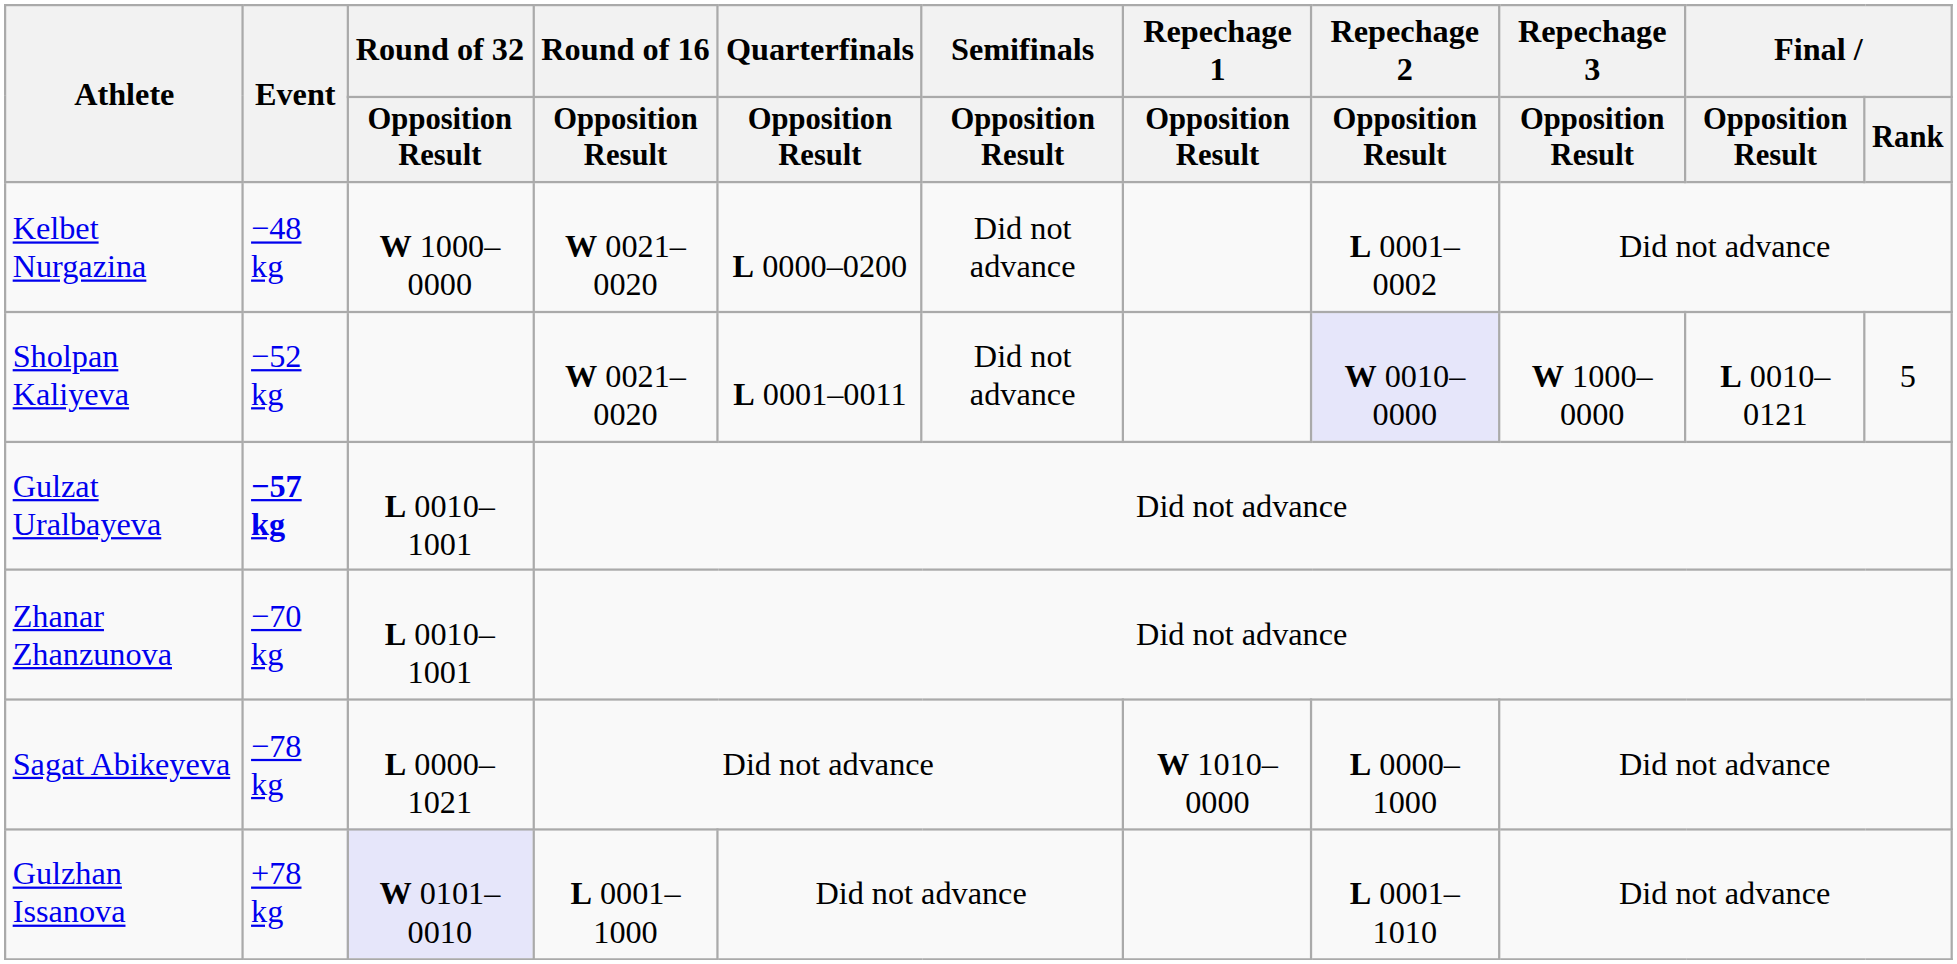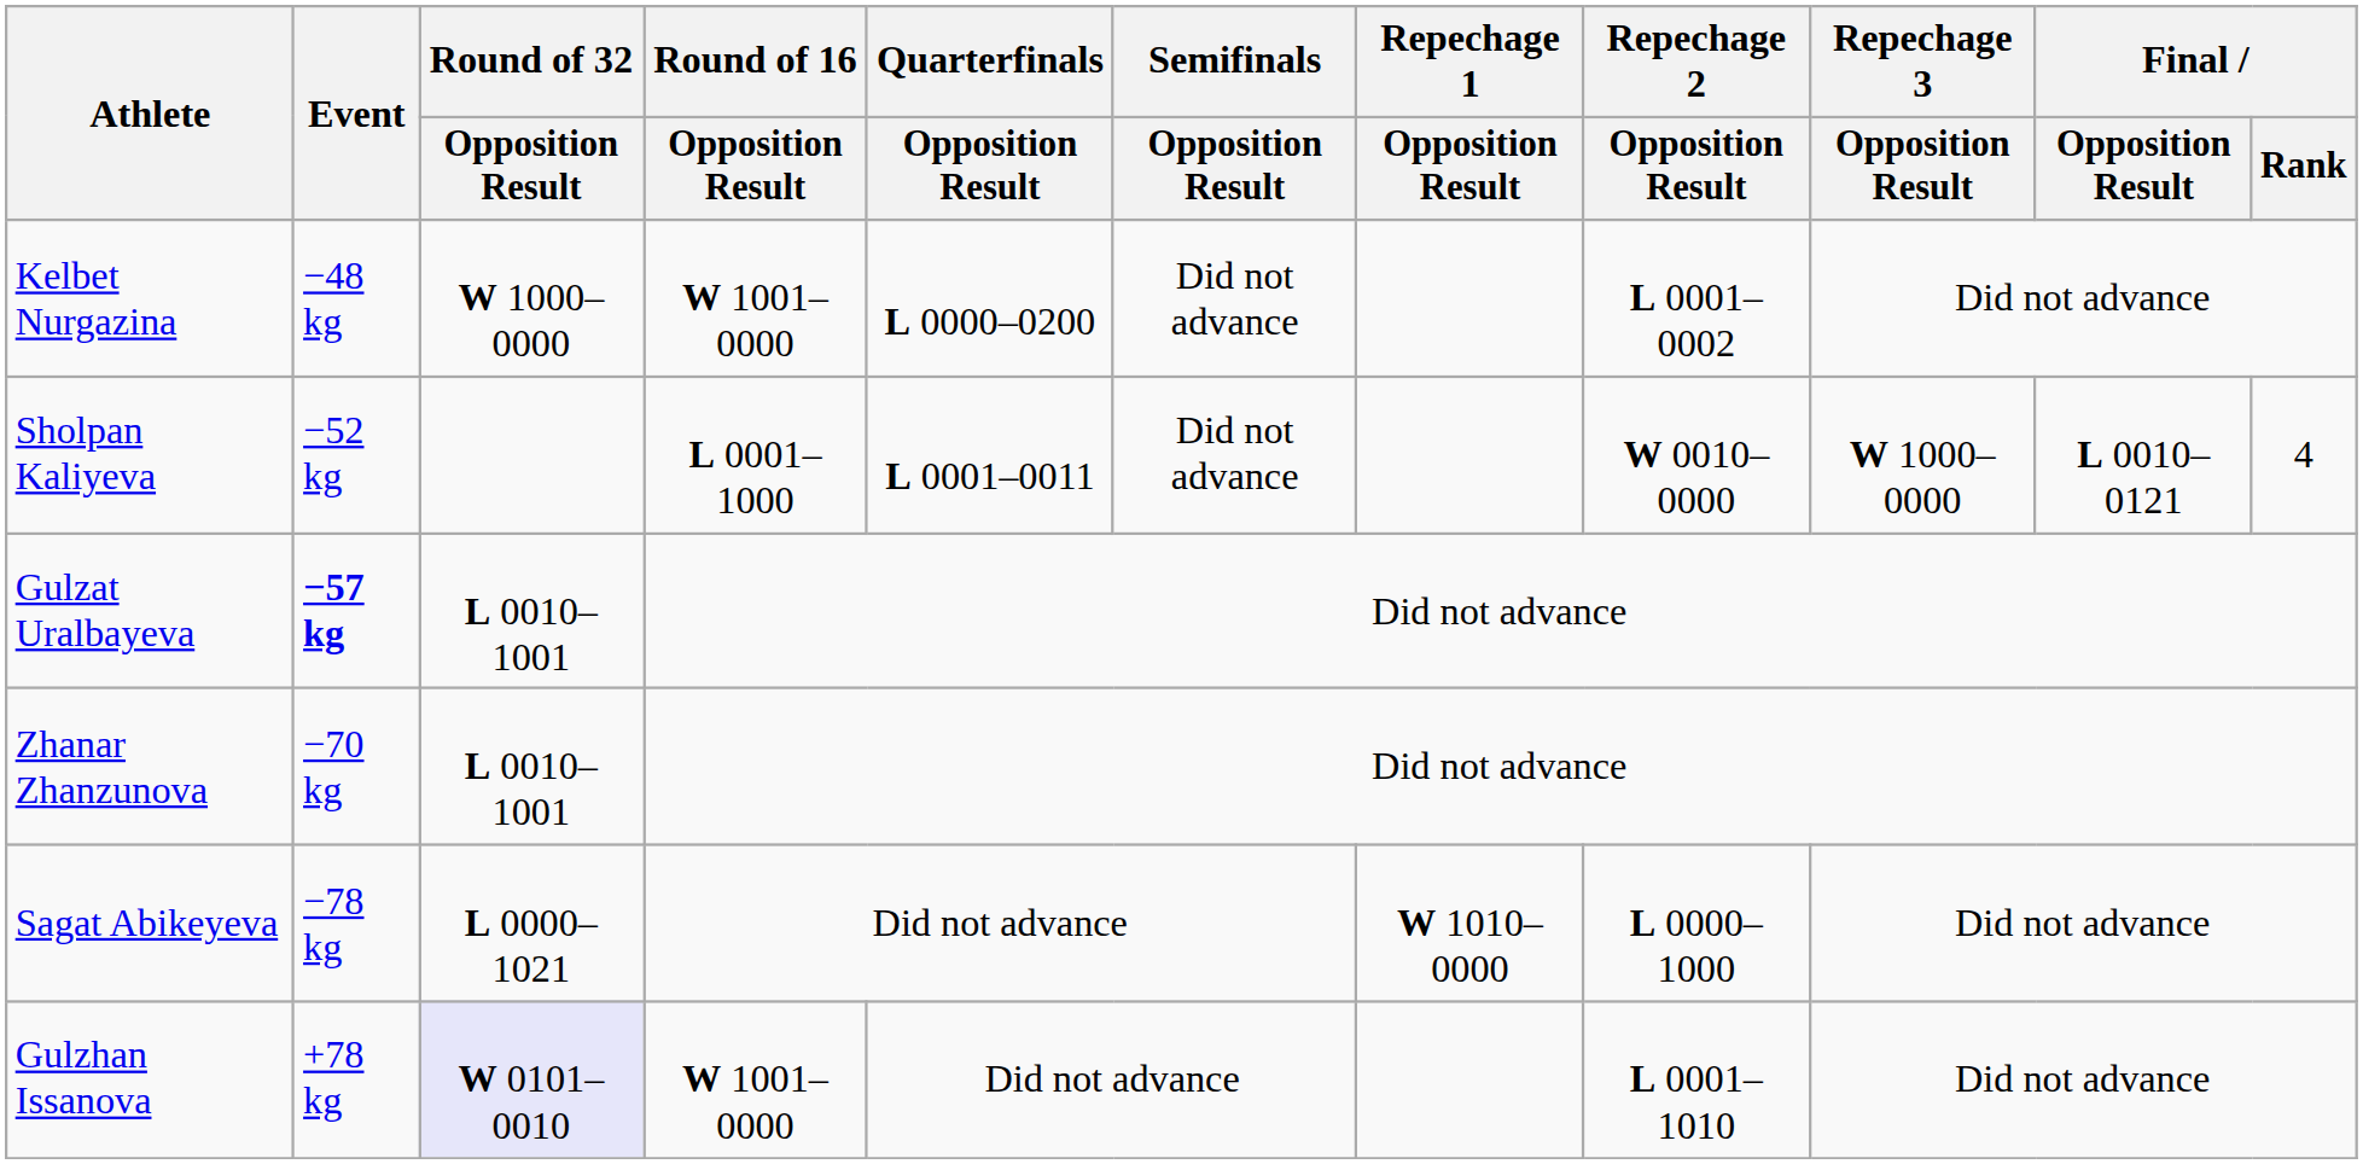Kelbet Nurgazina | Round of 16 / Opposition Result: W 0021–0020 -> W 1001–0000
Sholpan Kaliyeva | Round of 16 / Opposition Result: W 0021–0020 -> L 0001–1000
Sholpan Kaliyeva | Repechage 2 / Opposition Result: lavender background -> no background
Sholpan Kaliyeva | Final / Rank: 5 -> 4
Gulzhan Issanova | Round of 16 / Opposition Result: L 0001–1000 -> W 1001–0000
